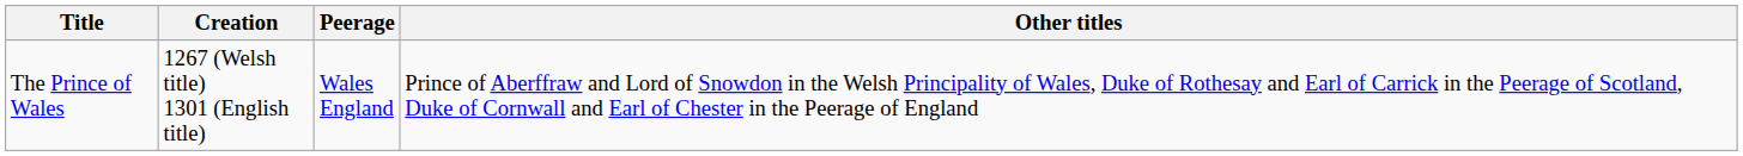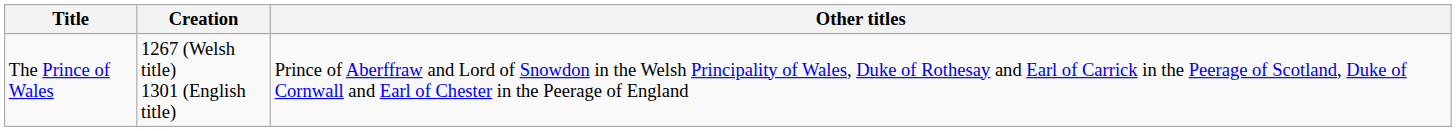- column: Peerage | Wales England
